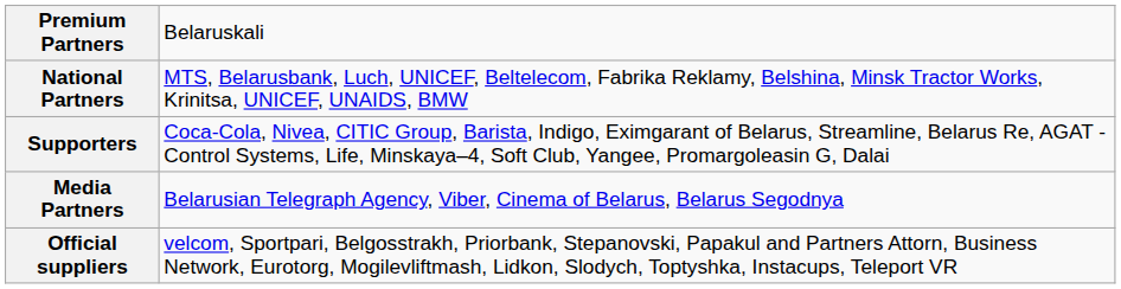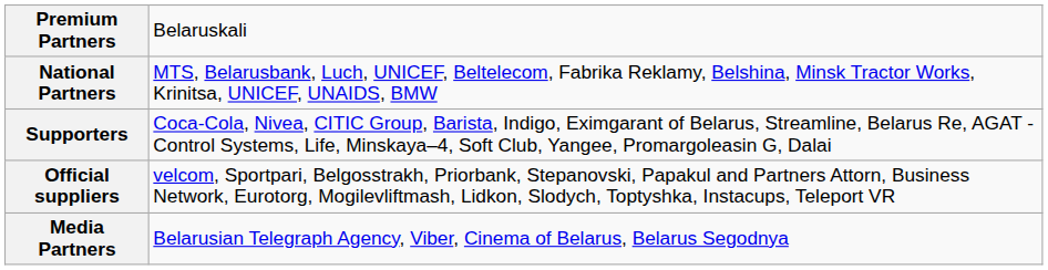rows swapped: Official suppliers <-> Media Partners
